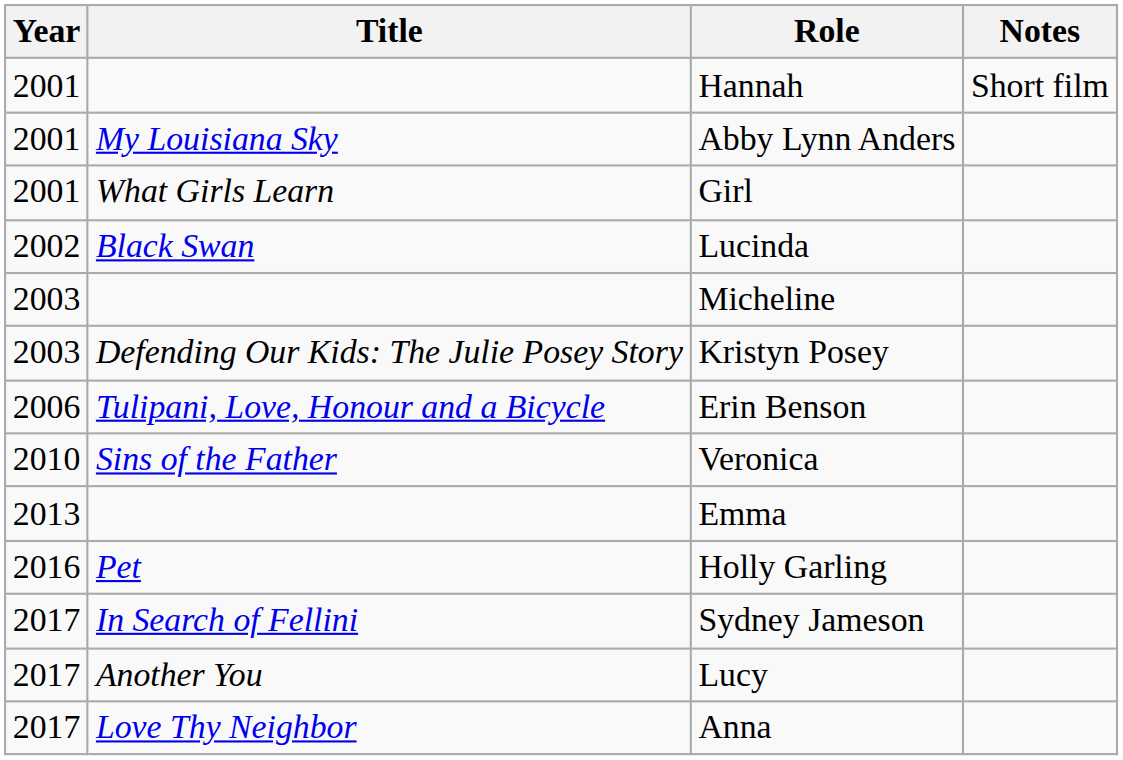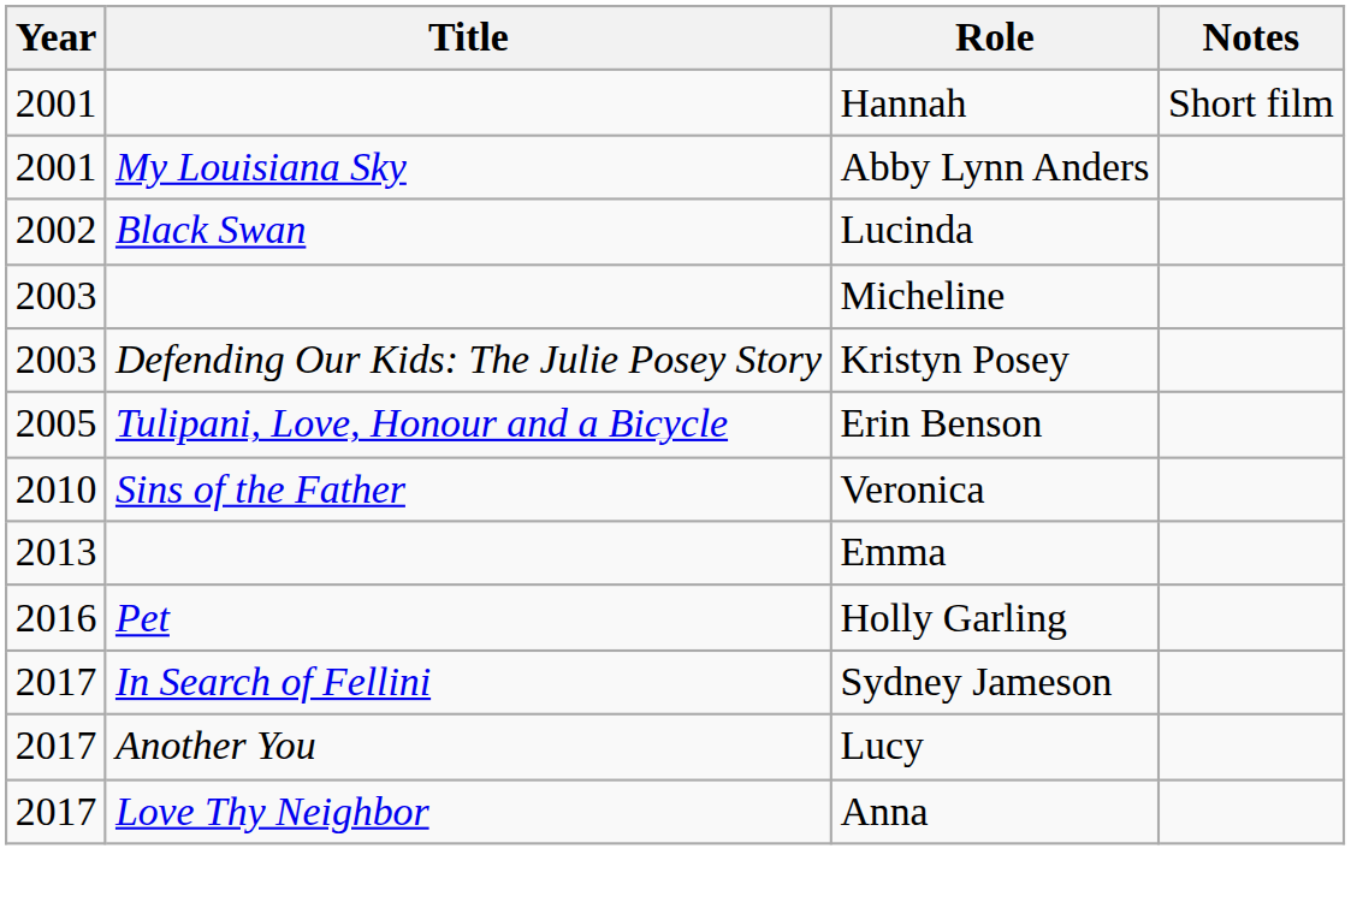- row: 2001 | What Girls Learn | Girl
Erin Benson | Year: 2006 -> 2005
